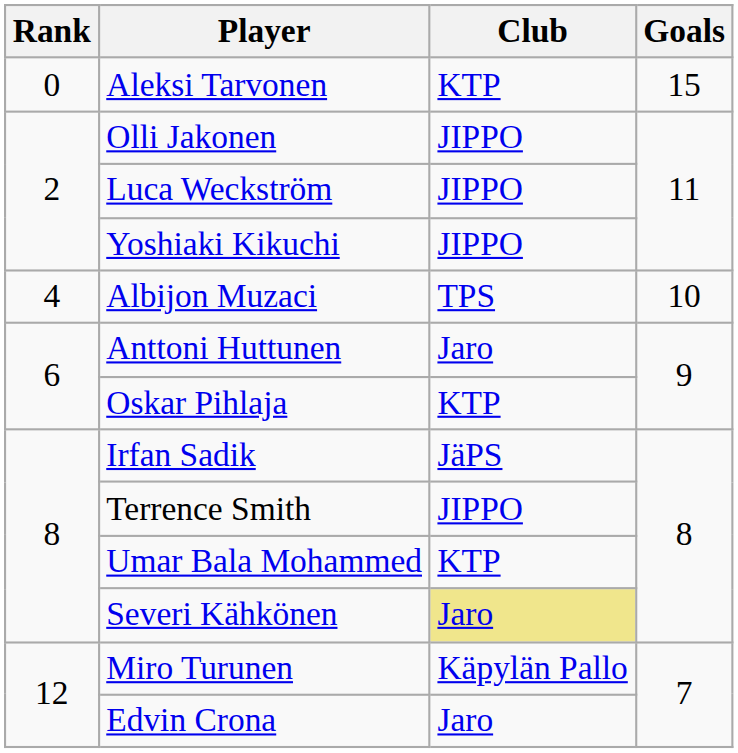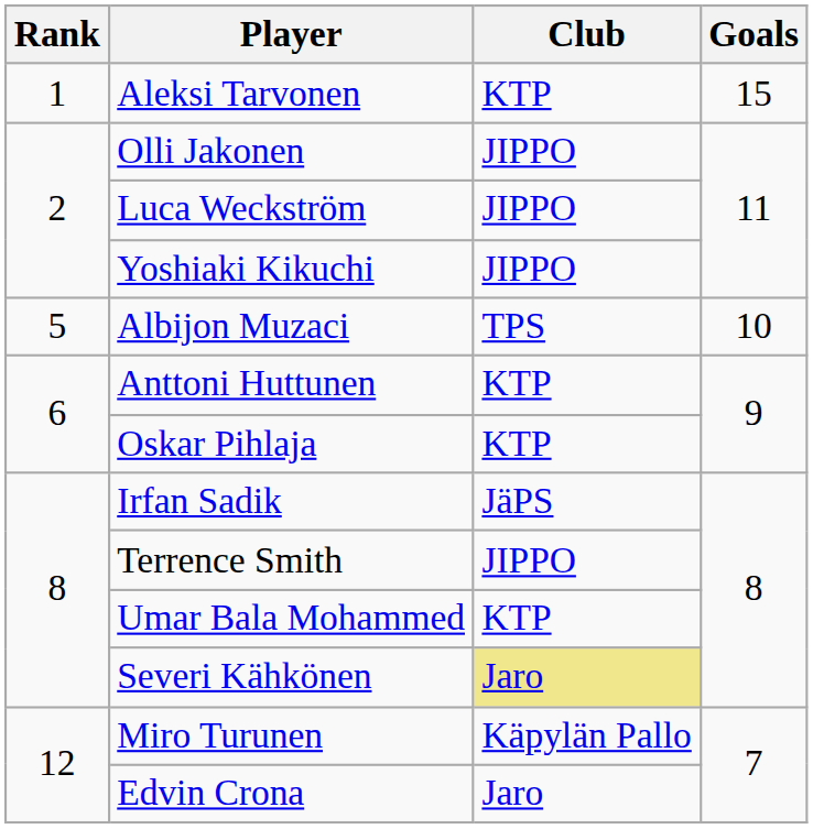Aleksi Tarvonen | Rank: 0 -> 1
Albijon Muzaci | Rank: 4 -> 5
Anttoni Huttunen | Club: Jaro -> KTP
